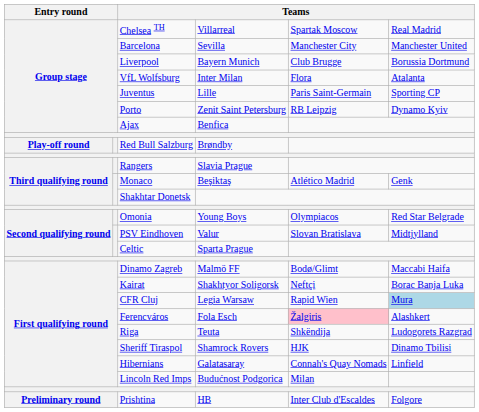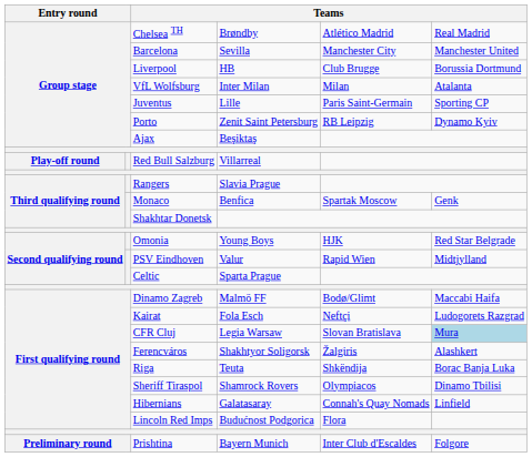Chelsea TH | column 4: Villarreal -> Brøndby
Chelsea TH | column 5: Spartak Moscow -> Atlético Madrid
Liverpool | column 4: Bayern Munich -> HB
VfL Wolfsburg | column 5: Flora -> Milan
Ajax | column 4: Benfica -> Beşiktaş
Red Bull Salzburg | column 4: Brøndby -> Villarreal
Monaco | column 4: Beşiktaş -> Benfica
Monaco | column 5: Atlético Madrid -> Spartak Moscow
Omonia | column 5: Olympiacos -> HJK
PSV Eindhoven | column 5: Slovan Bratislava -> Rapid Wien
Kairat | column 4: Shakhtyor Soligorsk -> Fola Esch
Kairat | column 6: Borac Banja Luka -> Ludogorets Razgrad
CFR Cluj | column 5: Rapid Wien -> Slovan Bratislava
Ferencváros | column 4: Fola Esch -> Shakhtyor Soligorsk
Ferencváros | column 5: pink background -> no background
Riga | column 6: Ludogorets Razgrad -> Borac Banja Luka
Sheriff Tiraspol | column 5: HJK -> Olympiacos
Lincoln Red Imps | column 5: Milan -> Flora
Prishtina | column 4: HB -> Bayern Munich
